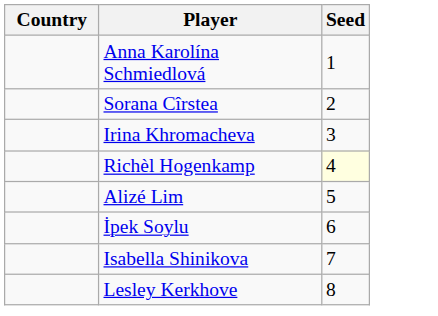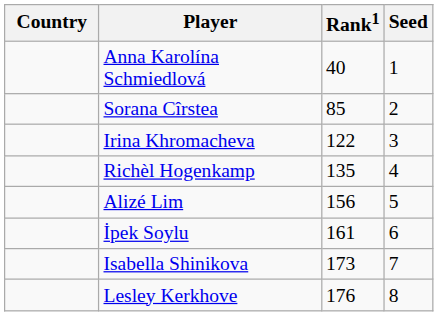+ column: Rank1 | 40 | 85 | 122 | 135 | 156 | 161 | 173 | 176
Richèl Hogenkamp | Seed: lightyellow background -> no background
